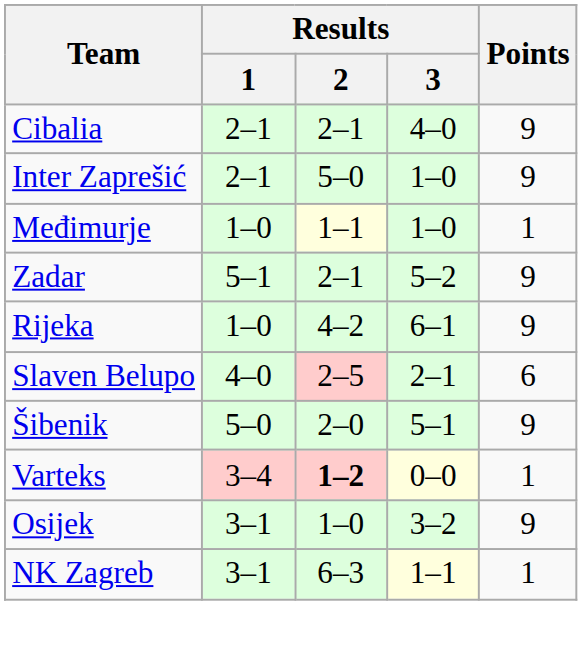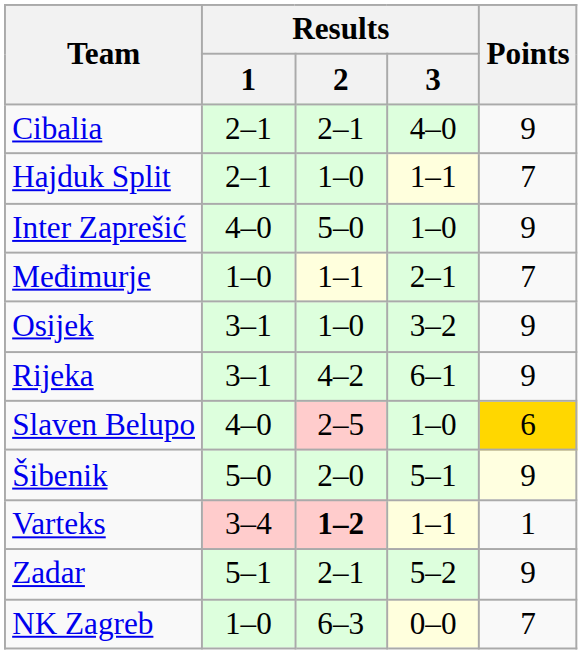+ row: Hajduk Split | 2–1 | 1–0 | 1–1 | 7
Inter Zaprešić | Results / 1: 2–1 -> 4–0
Međimurje | Results / 3: 1–0 -> 2–1
Međimurje | Points: 1 -> 7
rows swapped: Osijek <-> Zadar
Rijeka | Results / 1: 1–0 -> 3–1
Slaven Belupo | Results / 3: 2–1 -> 1–0
Slaven Belupo | Points: no background -> gold background
Šibenik | Points: no background -> lightyellow background
Varteks | Results / 3: 0–0 -> 1–1
NK Zagreb | Results / 1: 3–1 -> 1–0
NK Zagreb | Results / 3: 1–1 -> 0–0
NK Zagreb | Points: 1 -> 7
